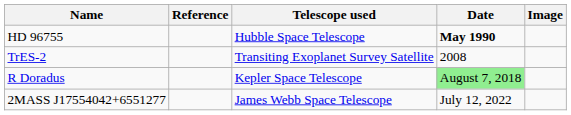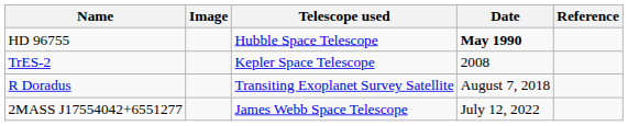columns swapped: Image <-> Reference
TrES-2 | Telescope used: Transiting Exoplanet Survey Satellite -> Kepler Space Telescope
R Doradus | Telescope used: Kepler Space Telescope -> Transiting Exoplanet Survey Satellite
R Doradus | Date: lightgreen background -> no background
